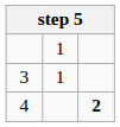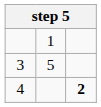3 | column 2: 1 -> 5
